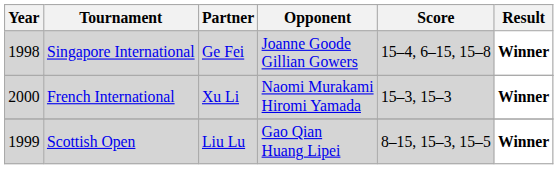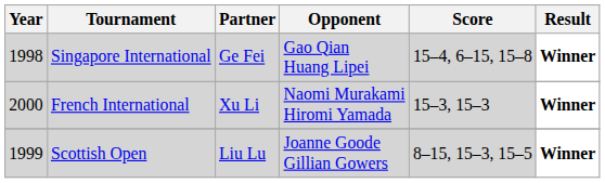Singapore International | Opponent: Joanne Goode Gillian Gowers -> Gao Qian Huang Lipei
Scottish Open | Opponent: Gao Qian Huang Lipei -> Joanne Goode Gillian Gowers
